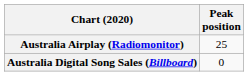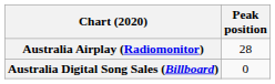Australia Airplay (Radiomonitor) | Peak position: 25 -> 28
